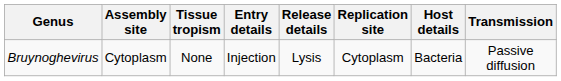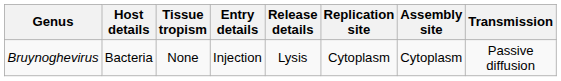columns swapped: Host details <-> Assembly site
